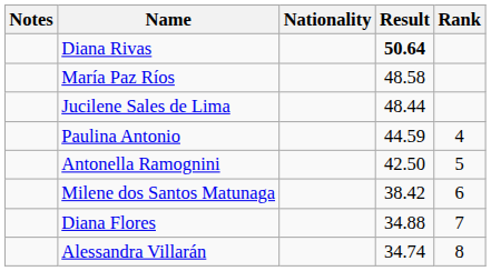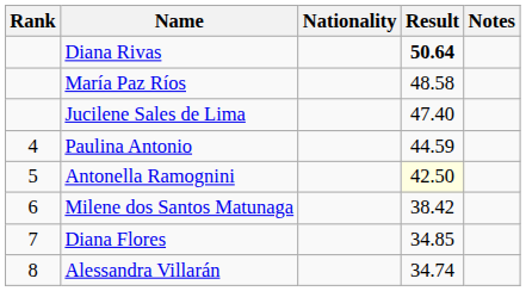columns swapped: Rank <-> Notes
Jucilene Sales de Lima | Result: 48.44 -> 47.40
Antonella Ramognini | Result: no background -> lightyellow background
Diana Flores | Result: 34.88 -> 34.85
